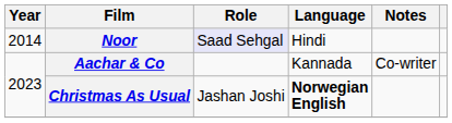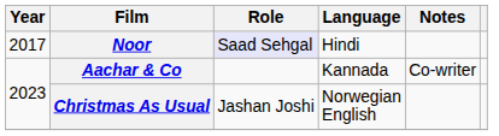Noor | Year: 2014 -> 2017
Christmas As Usual | Language: bold -> normal
